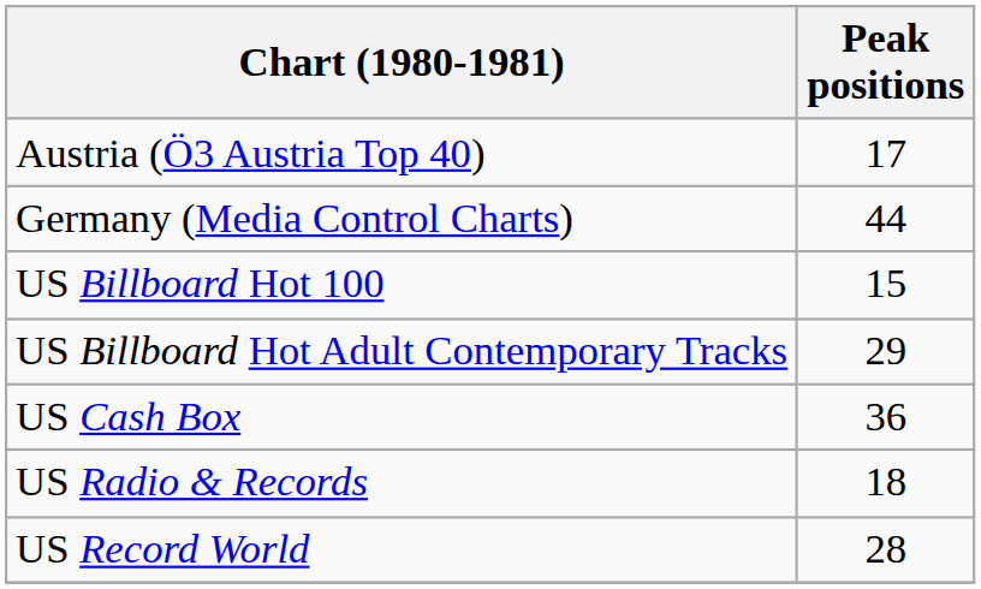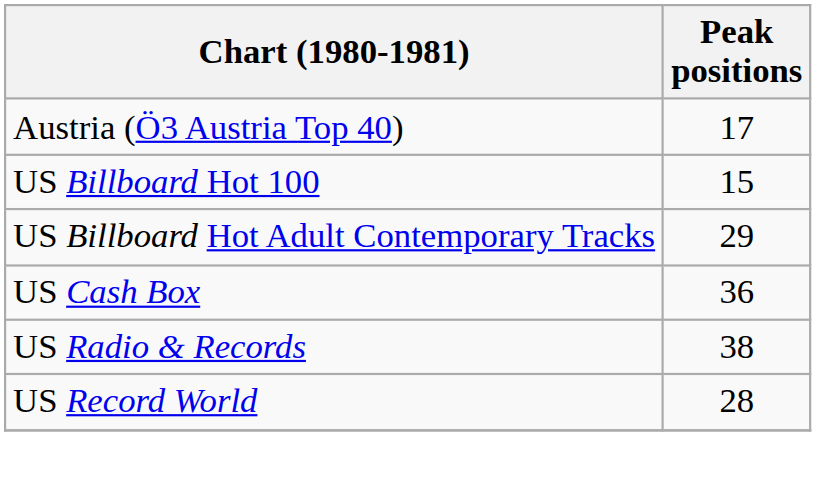- row: Germany (Media Control Charts) | 44
US Radio & Records | Peak positions: 18 -> 38
